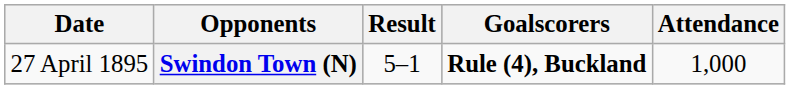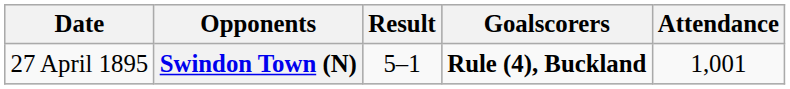Swindon Town (N) | Attendance: 1,000 -> 1,001
